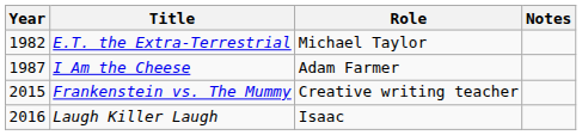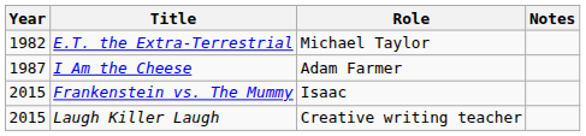Frankenstein vs. The Mummy | Role: Creative writing teacher -> Isaac
Laugh Killer Laugh | Year: 2016 -> 2015
Laugh Killer Laugh | Role: Isaac -> Creative writing teacher
